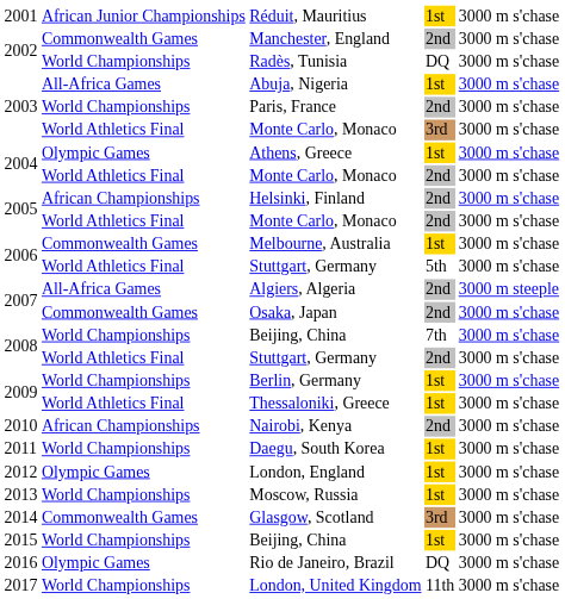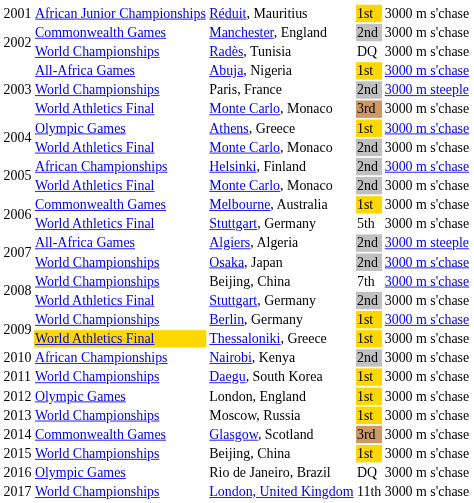Paris, France | column 5: 3000 m s'chase -> 3000 m steeple
Osaka, Japan | column 2: Commonwealth Games -> World Championships
Thessaloniki, Greece | column 2: no background -> gold background
